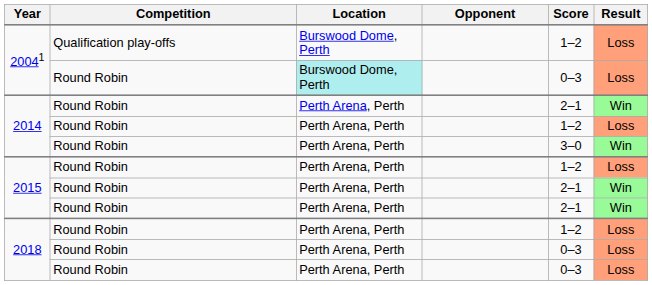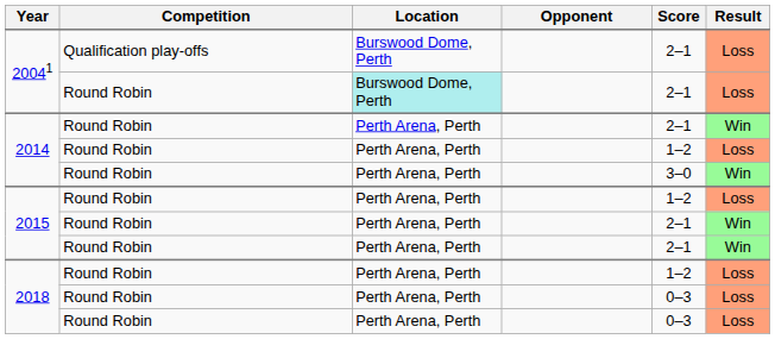20041 / Qualification play-offs | Score: 1–2 -> 2–1
20041 / Round Robin | Score: 0–3 -> 2–1
